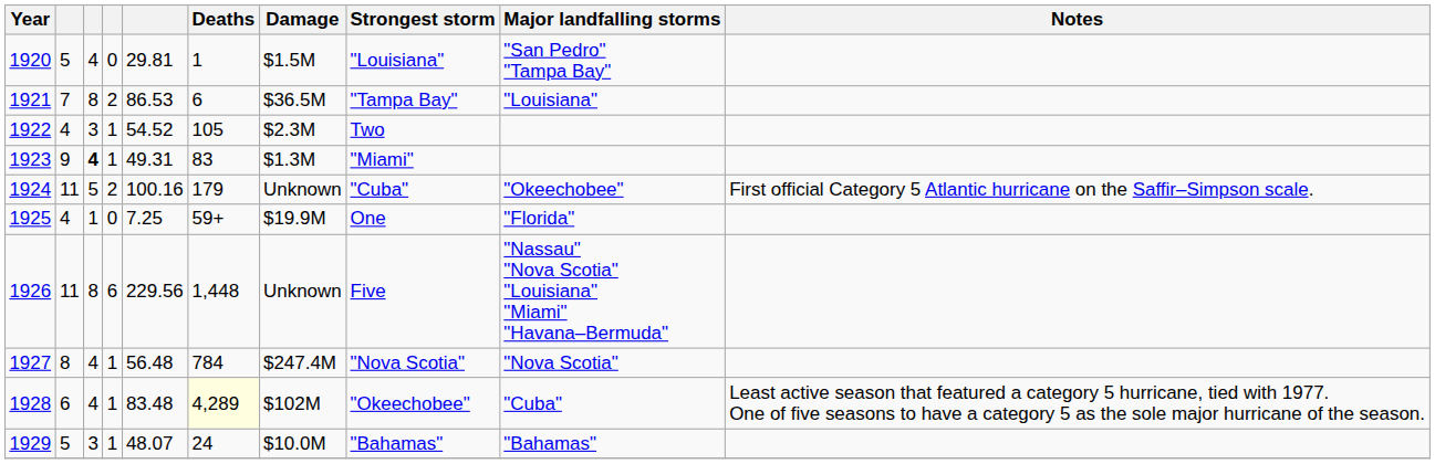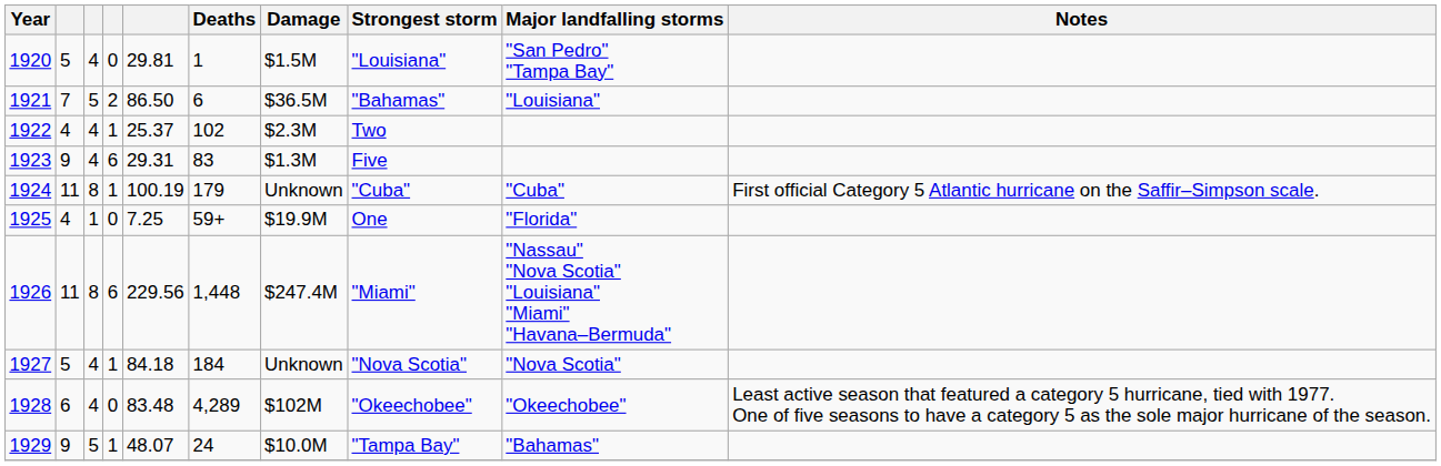1921 | column 3: 8 -> 5
1921 | column 5: 86.53 -> 86.50
1921 | Strongest storm: "Tampa Bay" -> "Bahamas"
1922 | column 3: 3 -> 4
1922 | column 5: 54.52 -> 25.37
1922 | Deaths: 105 -> 102
1923 | column 3: bold -> normal
1923 | column 4: 1 -> 6
1923 | column 5: 49.31 -> 29.31
1923 | Strongest storm: "Miami" -> Five
1924 | column 3: 5 -> 8
1924 | column 4: 2 -> 1
1924 | column 5: 100.16 -> 100.19
1924 | Major landfalling storms: "Okeechobee" -> "Cuba"
1926 | Damage: Unknown -> $247.4M
1926 | Strongest storm: Five -> "Miami"
1927 | column 2: 8 -> 5
1927 | column 5: 56.48 -> 84.18
1927 | Deaths: 784 -> 184
1927 | Damage: $247.4M -> Unknown
1928 | column 4: 1 -> 0
1928 | Deaths: lightyellow background -> no background
1928 | Major landfalling storms: "Cuba" -> "Okeechobee"
1929 | column 2: 5 -> 9
1929 | column 3: 3 -> 5
1929 | Strongest storm: "Bahamas" -> "Tampa Bay"
